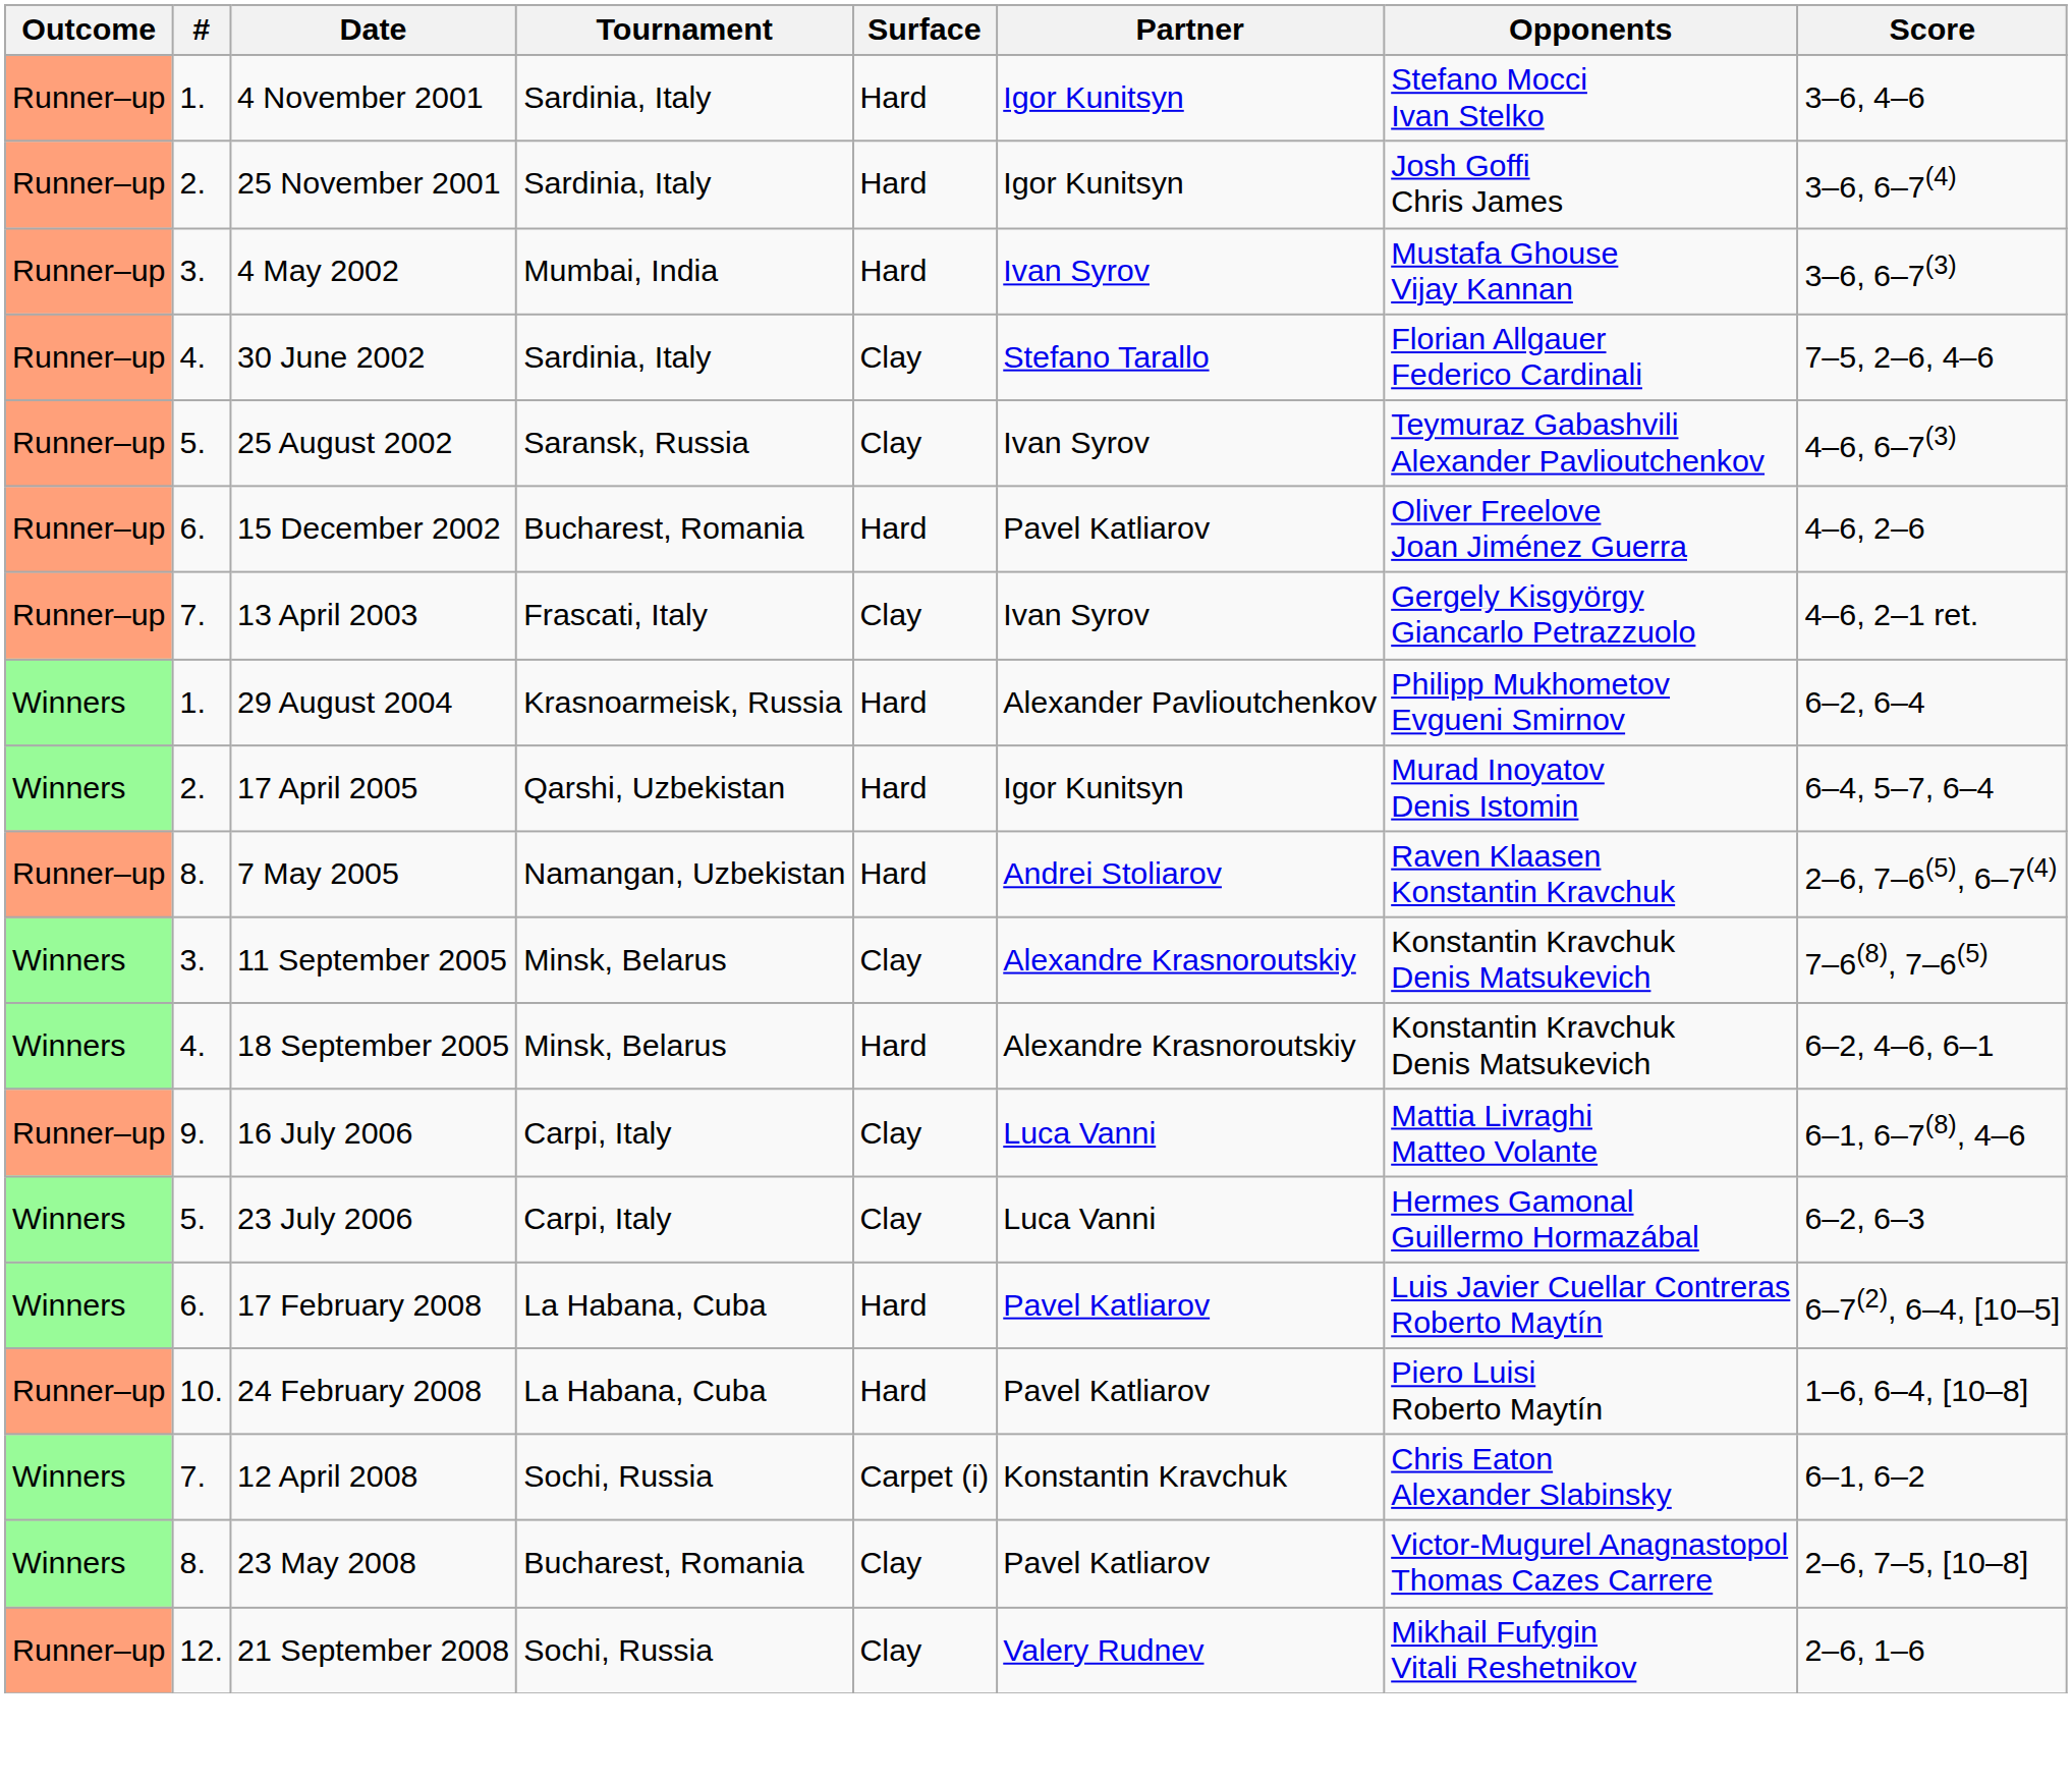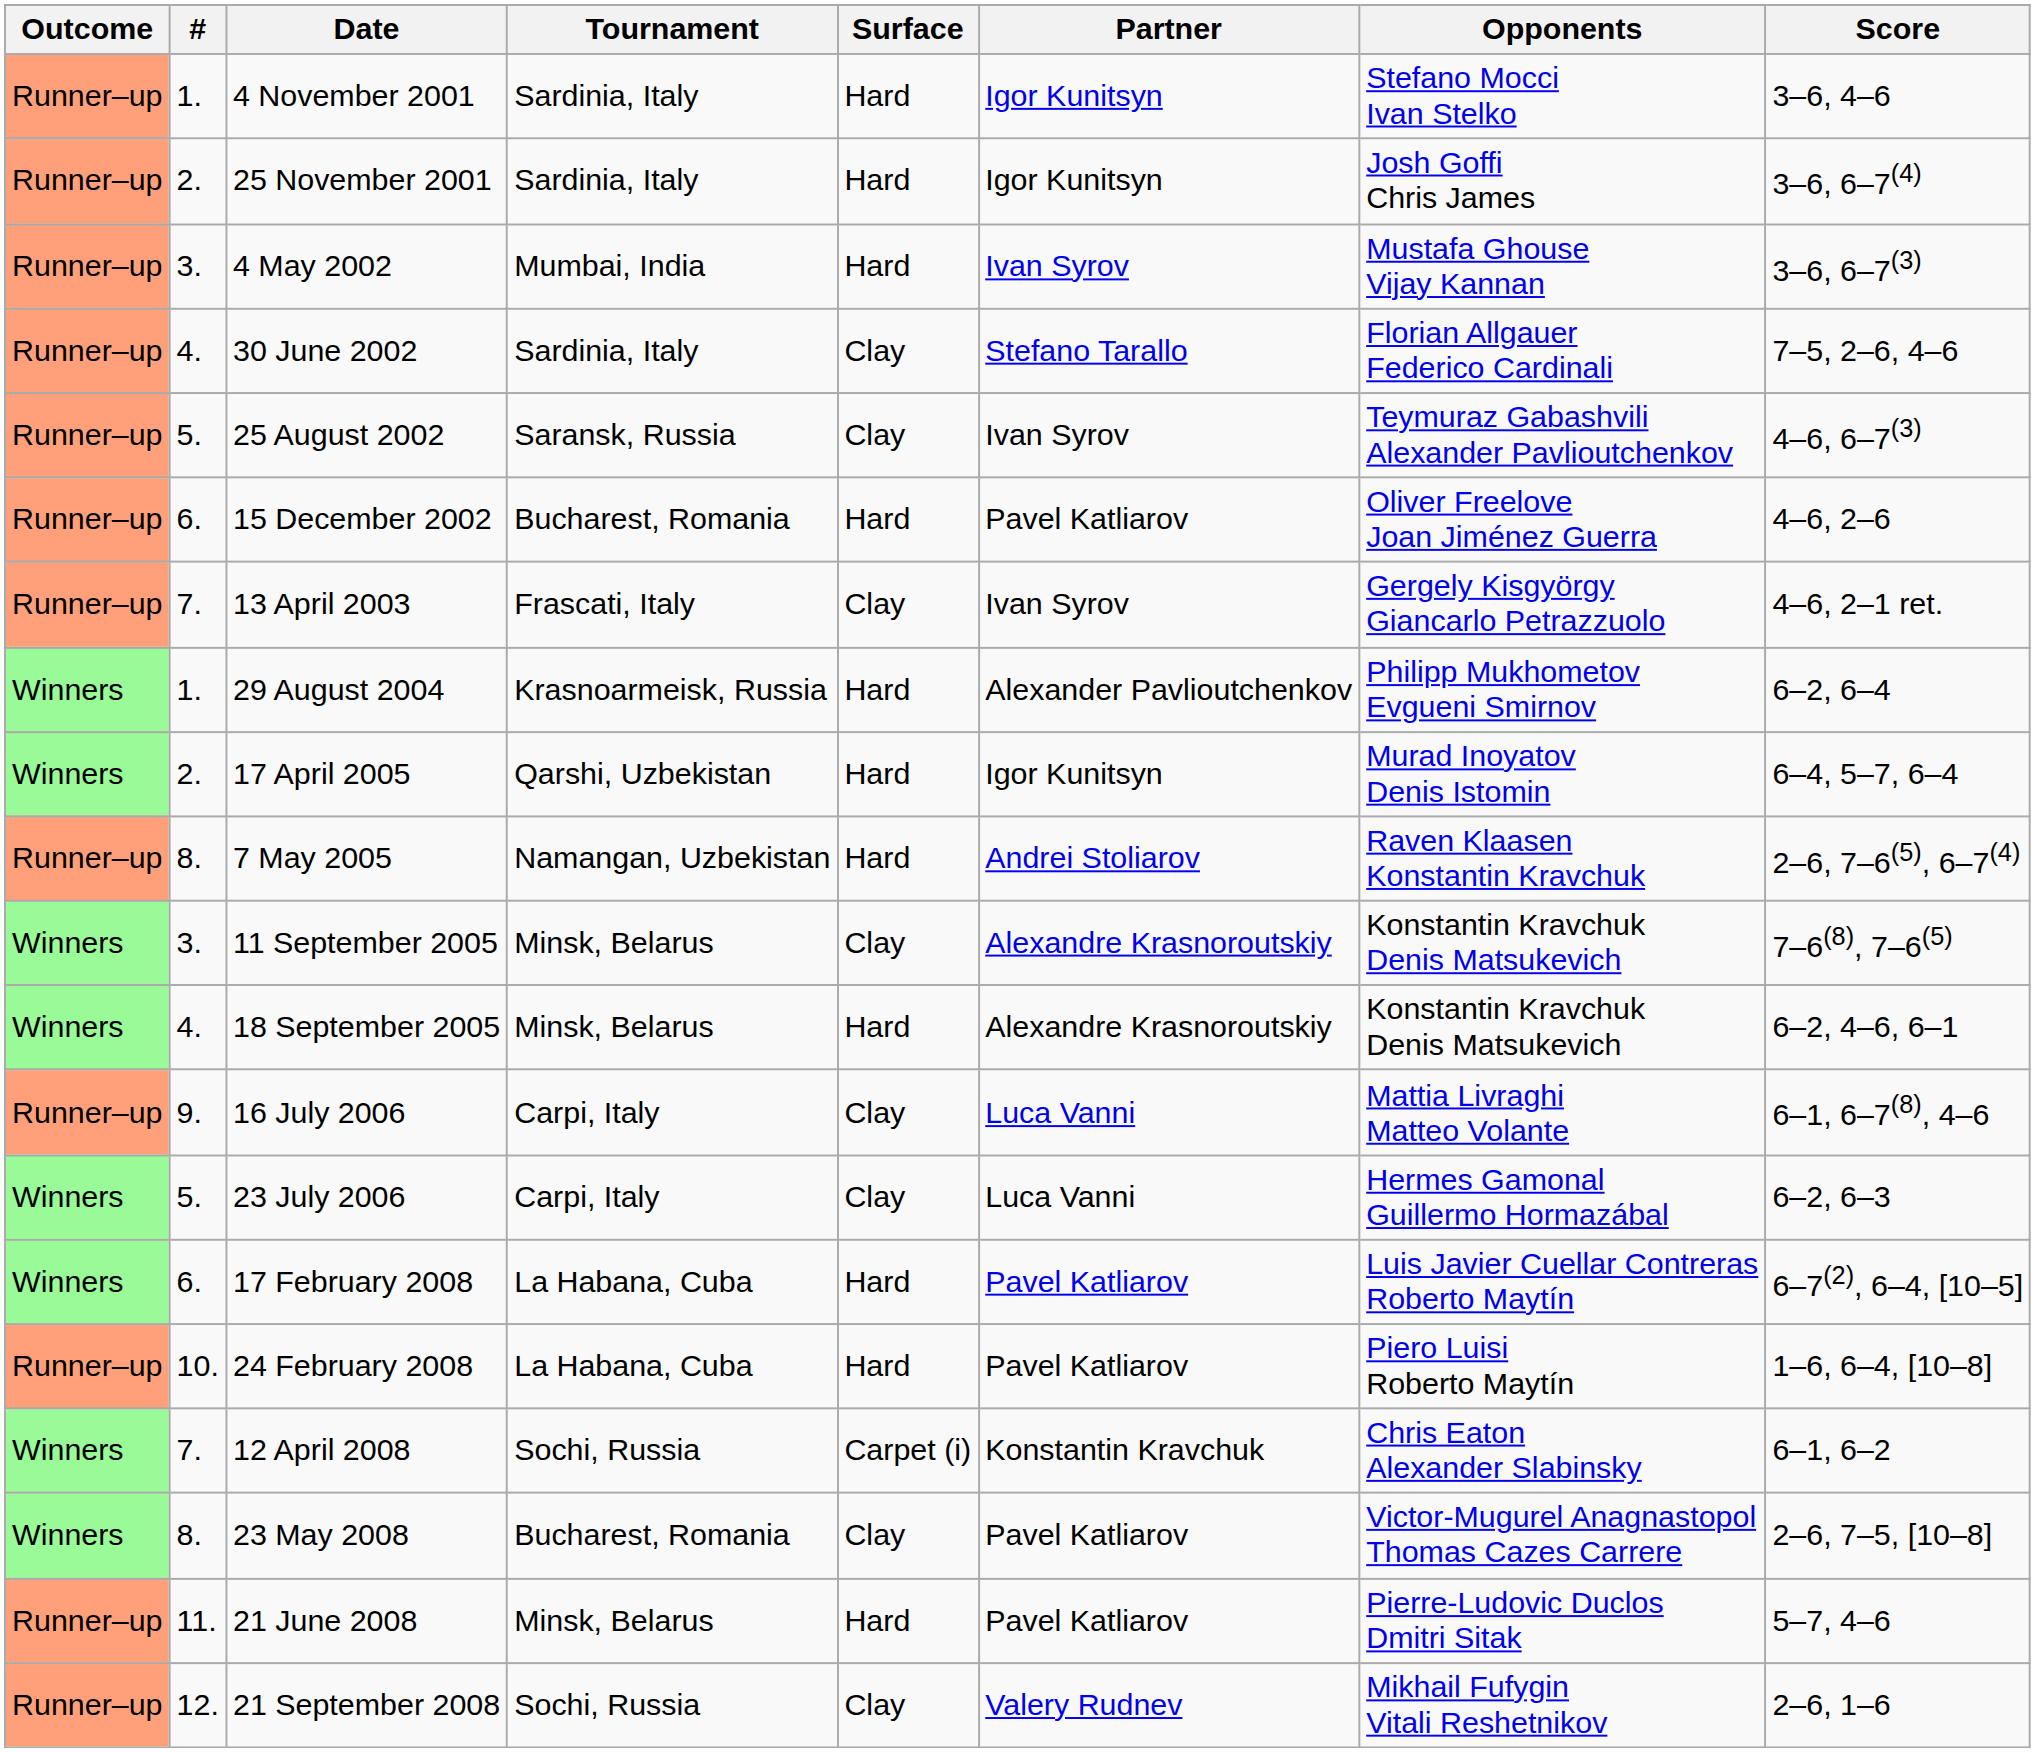+ row: Runner–up | 11. | 21 June 2008 | Minsk, Belarus | Hard | Pavel Katliarov | Pierre-Ludovic Duclos Dmitri Sitak | 5–7, 4–6
